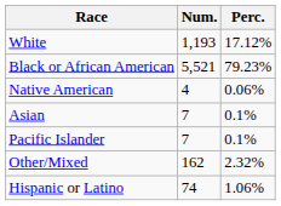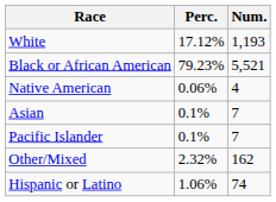columns swapped: Num. <-> Perc.
